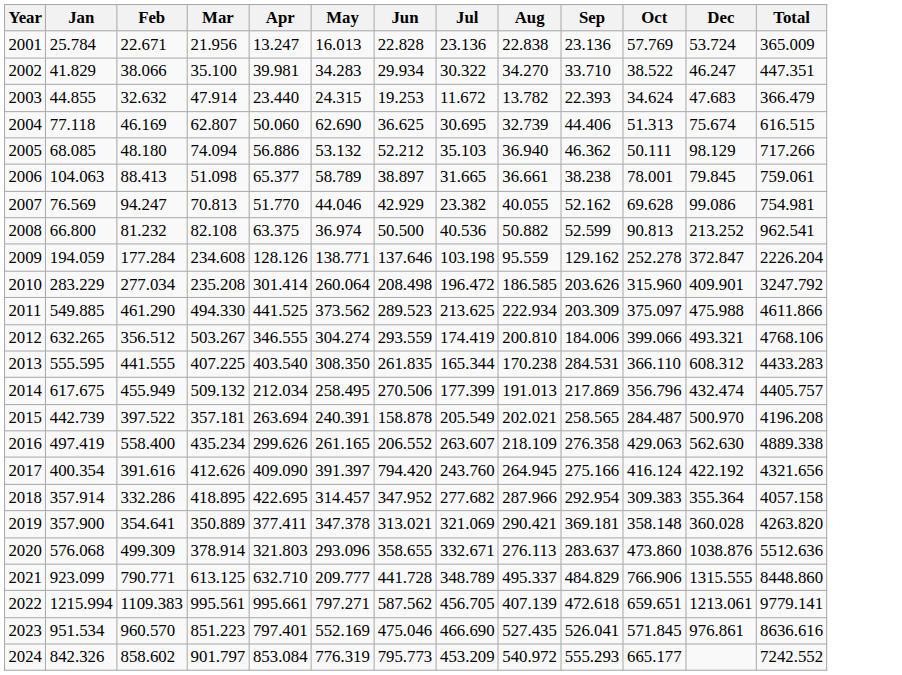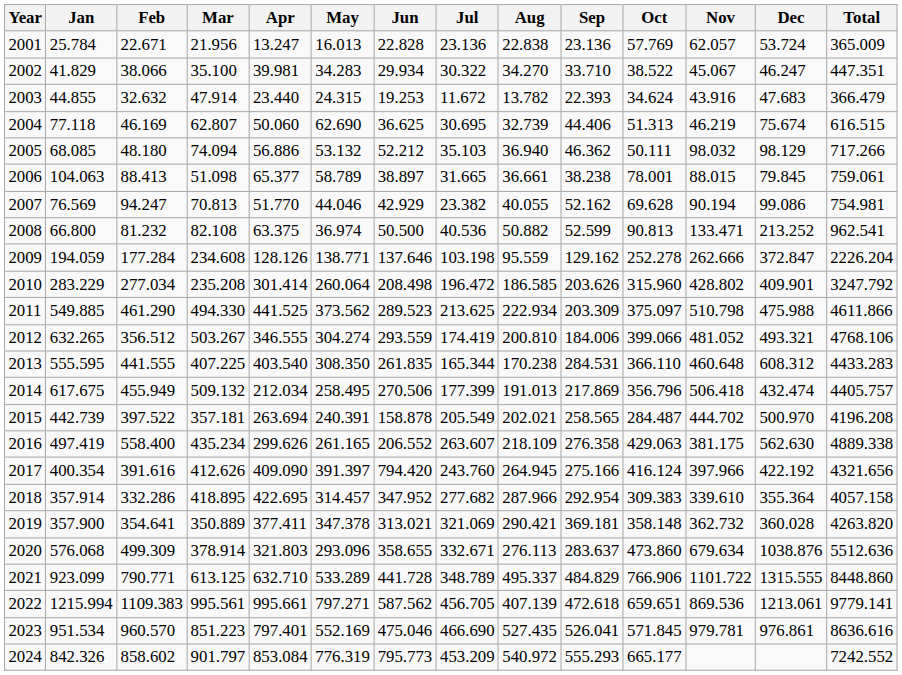+ column: Nov | 62.057 | 45.067 | 43.916 | 46.219 | 98.032 | 88.015 | 90.194 | 133.471 | 262.666 | 428.802 | 510.798 | 481.052 | 460.648 | 506.418 | 444.702 | 381.175 | 397.966 | 339.610 | 362.732 | 679.634 | 1101.722 | 869.536 | 979.781
2021 | May: 209.777 -> 533.289
